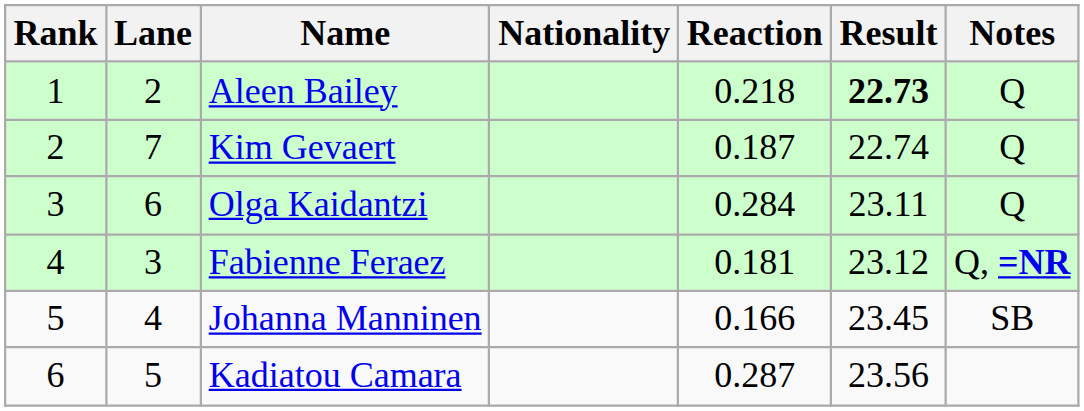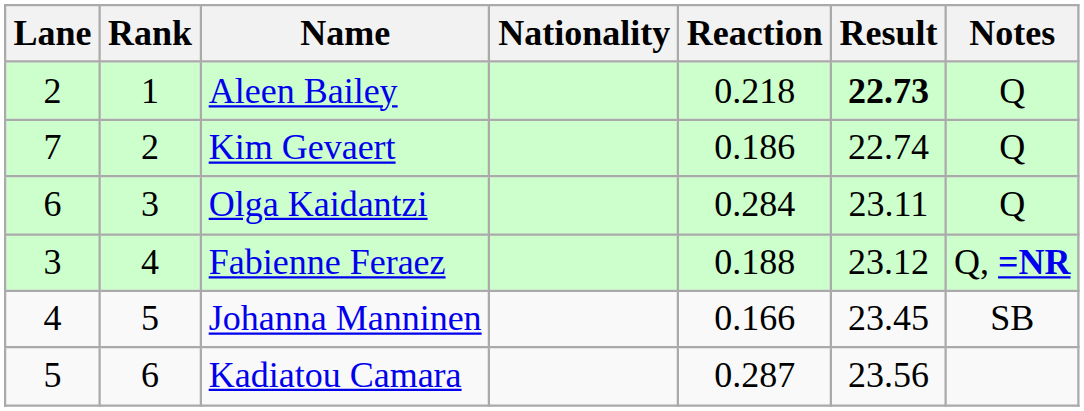columns swapped: Rank <-> Lane
Kim Gevaert | Reaction: 0.187 -> 0.186
Fabienne Feraez | Reaction: 0.181 -> 0.188
